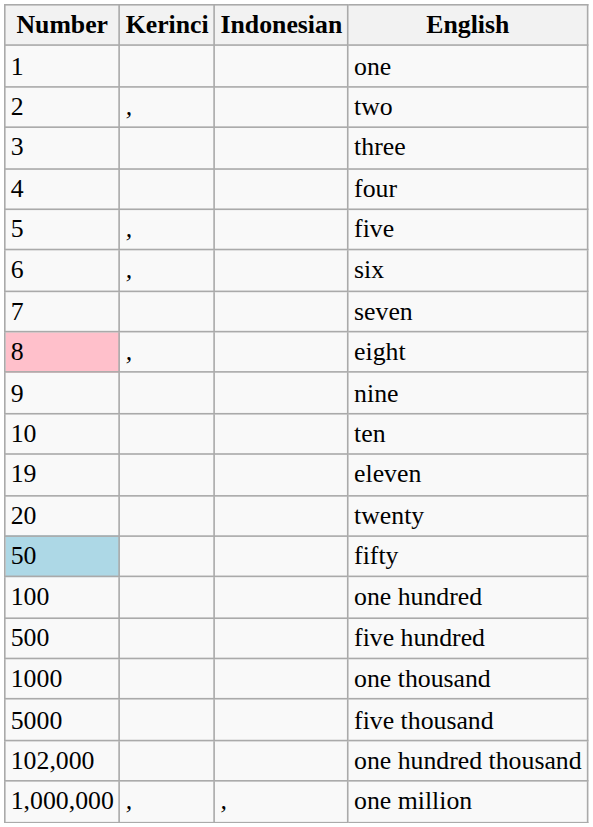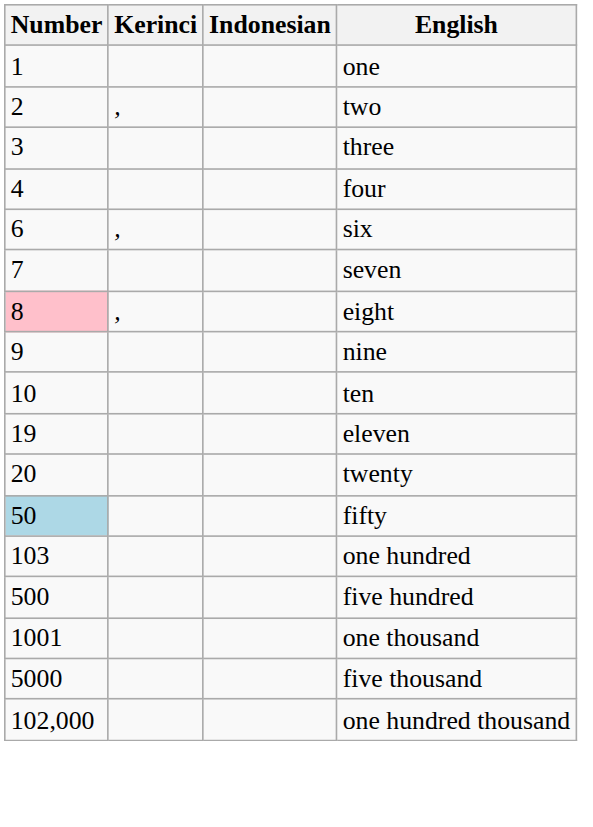- row: 5 | , | five
one hundred | Number: 100 -> 103
one thousand | Number: 1000 -> 1001
- row: 1,000,000 | , | , | one million
